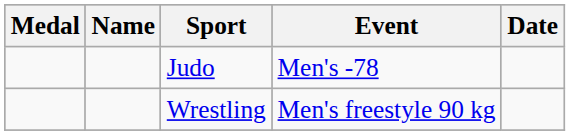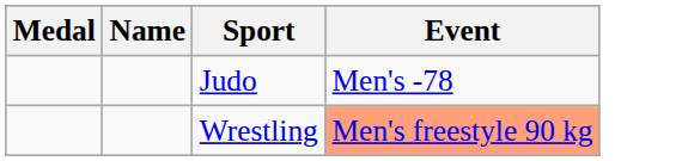- column: Date
Wrestling | Event: no background -> lightsalmon background
